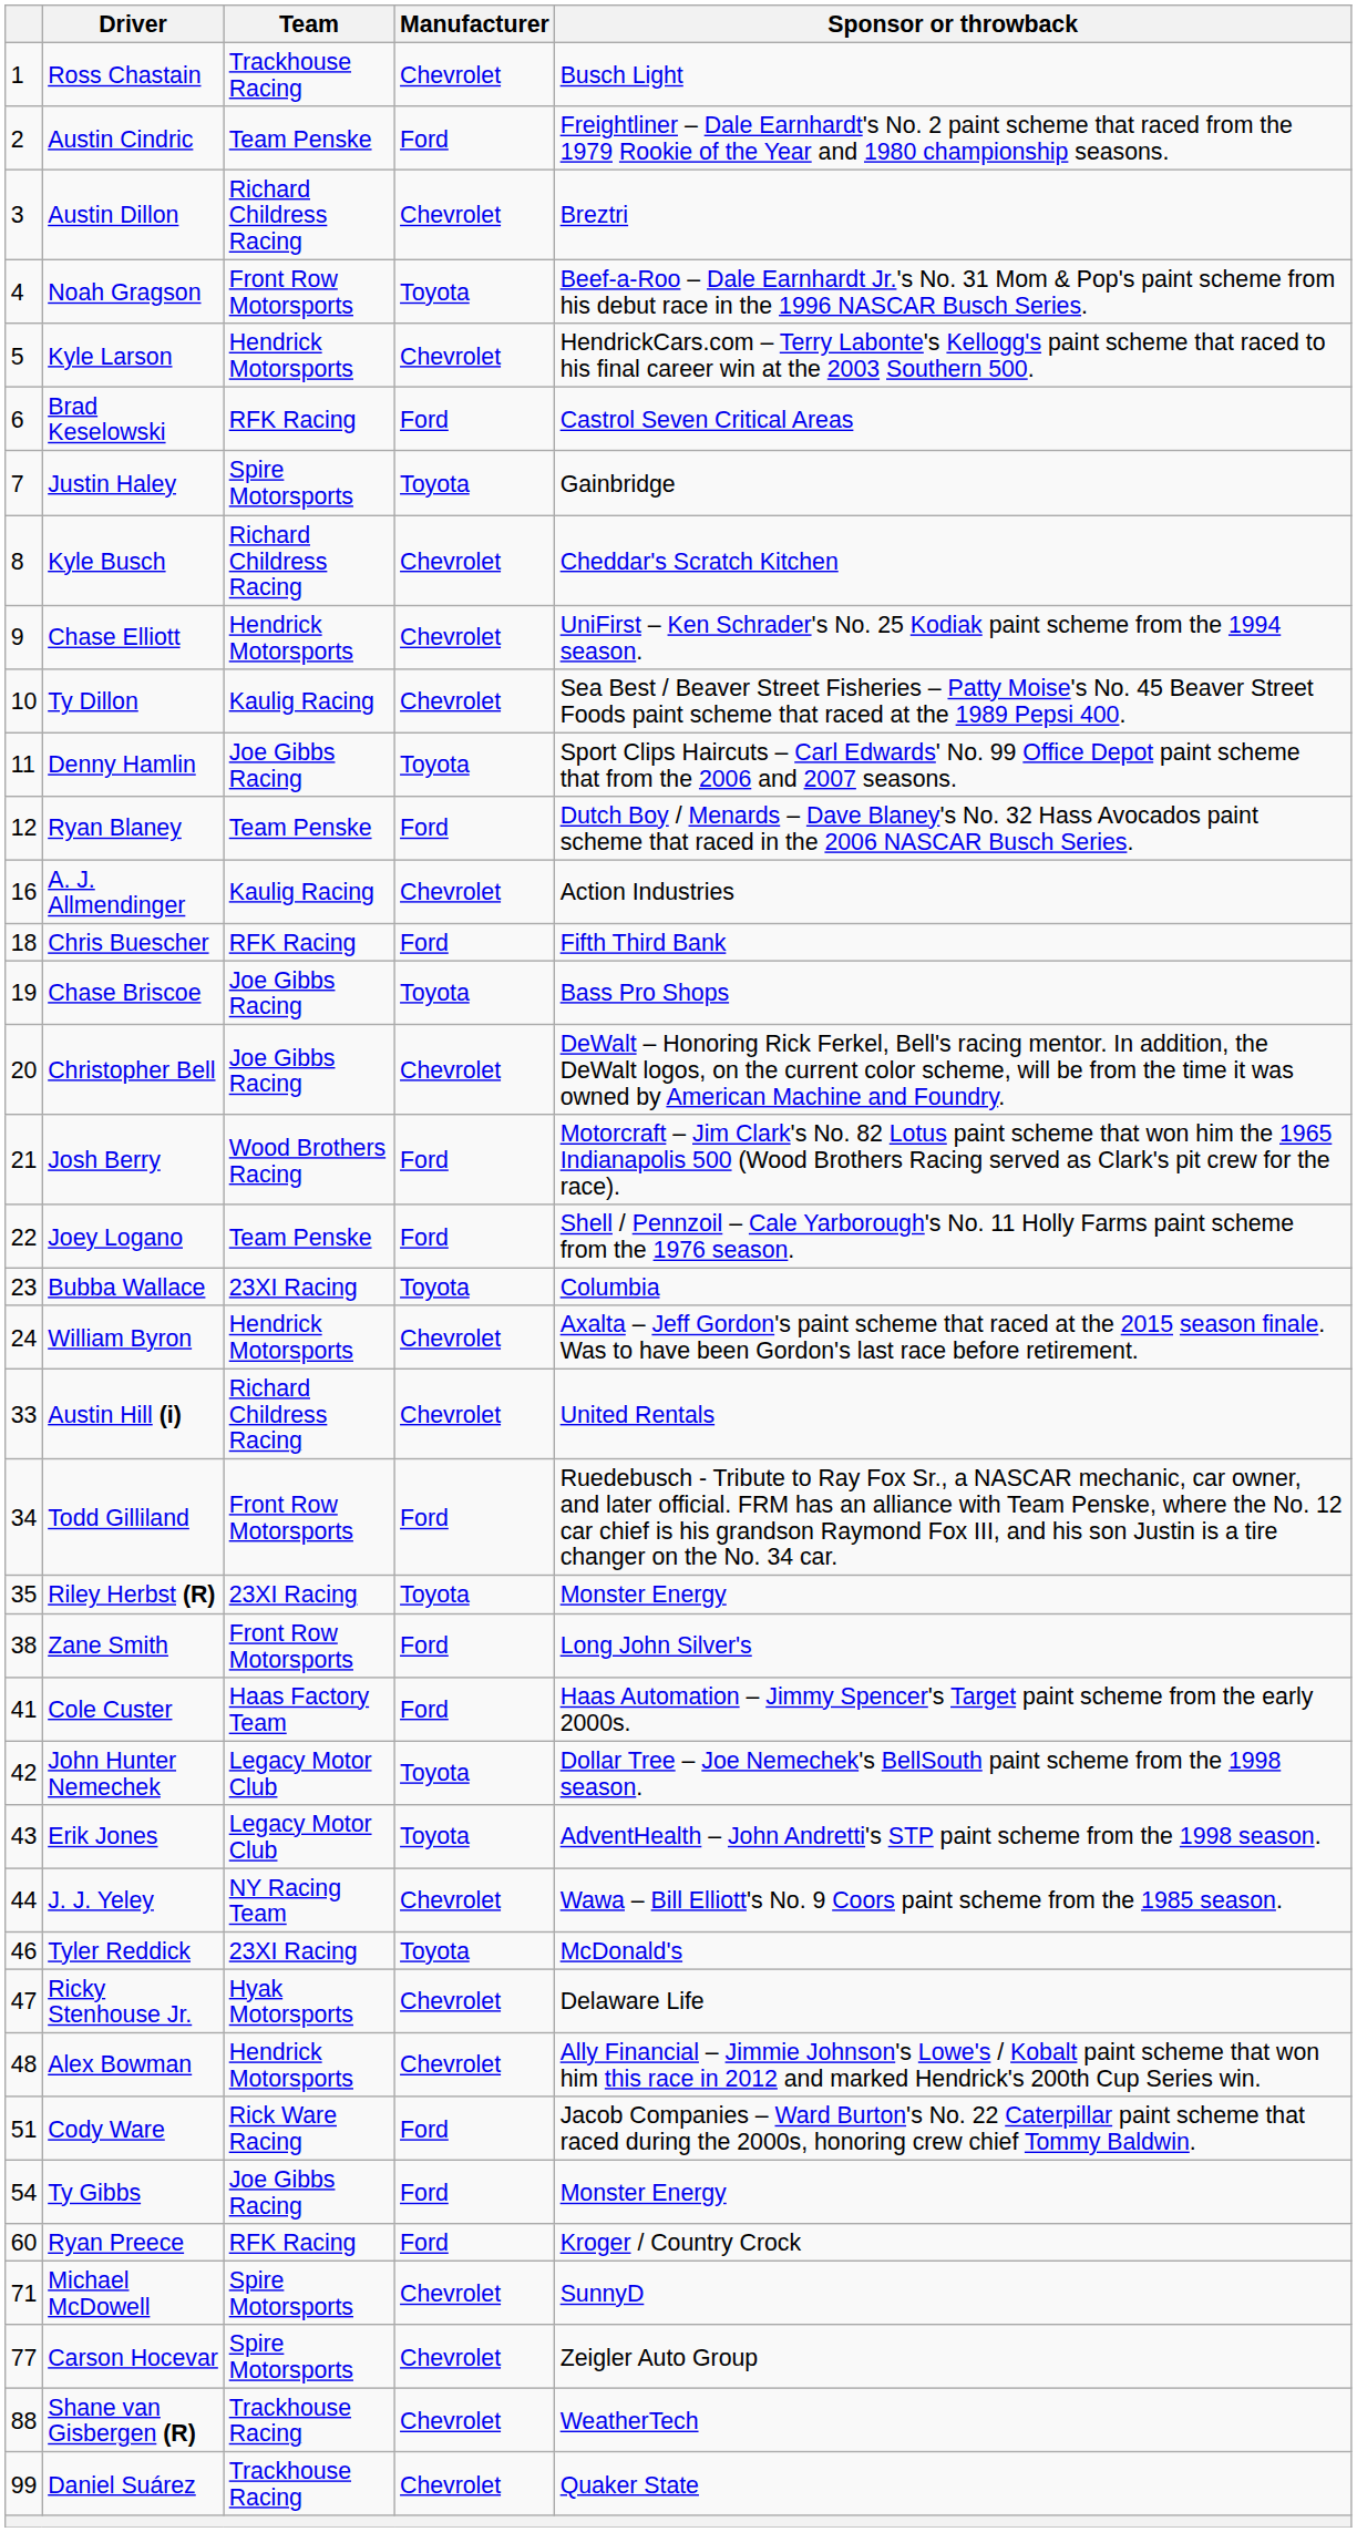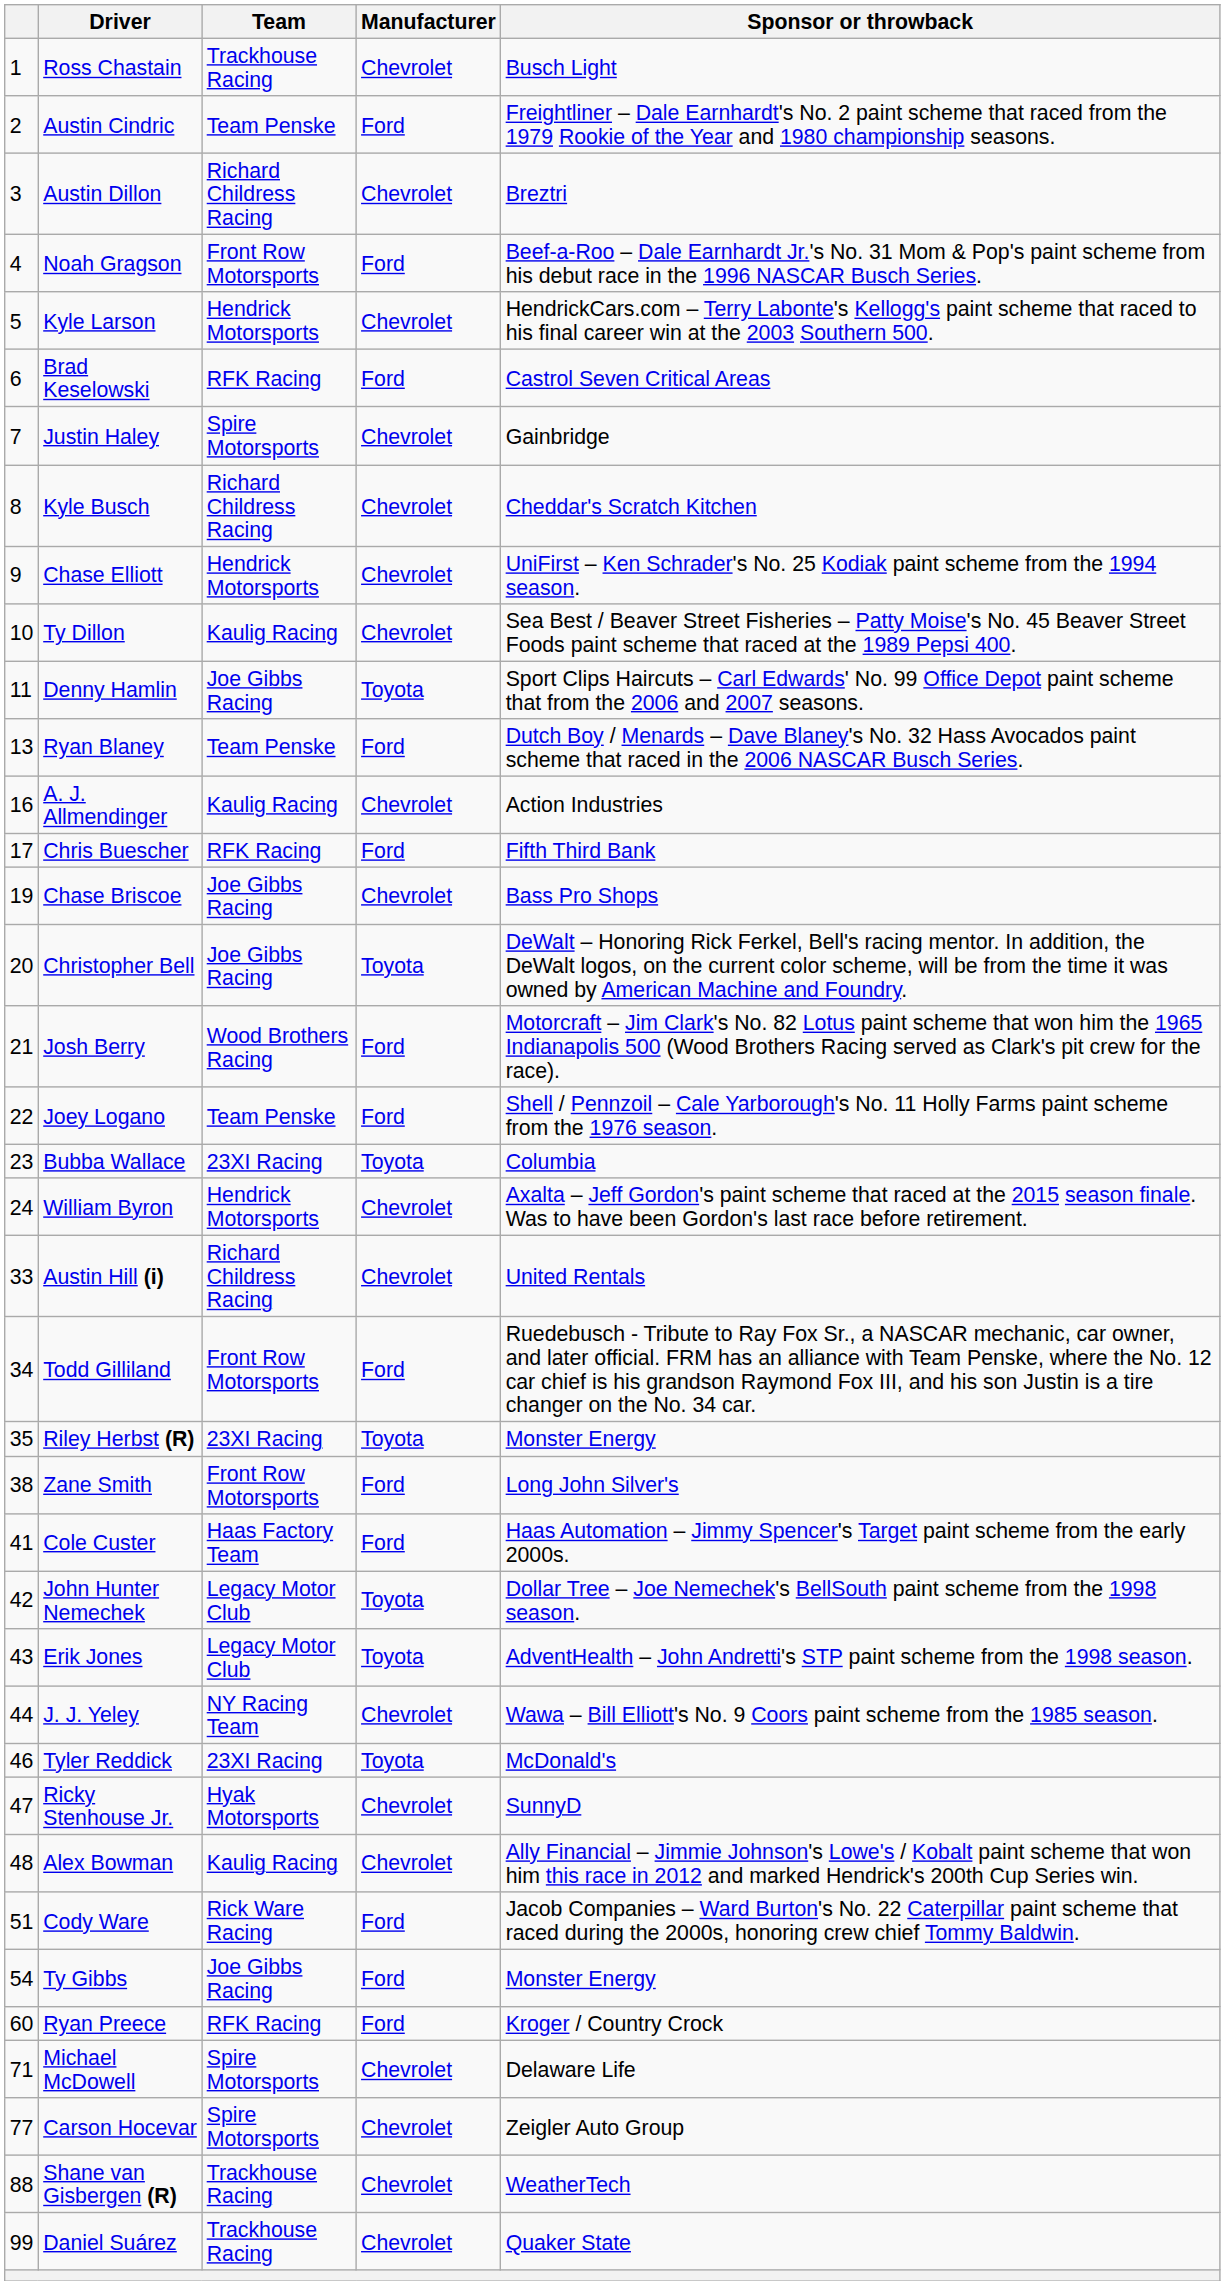Noah Gragson | Manufacturer: Toyota -> Ford
Justin Haley | Manufacturer: Toyota -> Chevrolet
Ryan Blaney | column 1: 12 -> 13
Chris Buescher | column 1: 18 -> 17
Chase Briscoe | Manufacturer: Toyota -> Chevrolet
Christopher Bell | Manufacturer: Chevrolet -> Toyota
Ricky Stenhouse Jr. | Sponsor or throwback: Delaware Life -> SunnyD
Alex Bowman | Team: Hendrick Motorsports -> Kaulig Racing
Michael McDowell | Sponsor or throwback: SunnyD -> Delaware Life
